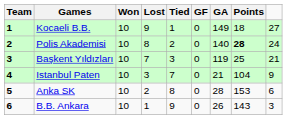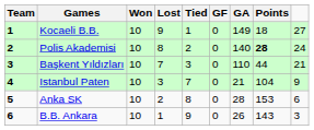Başkent Yıldızları | GA: 119 -> 110
Başkent Yıldızları | Points: 25 -> 44
